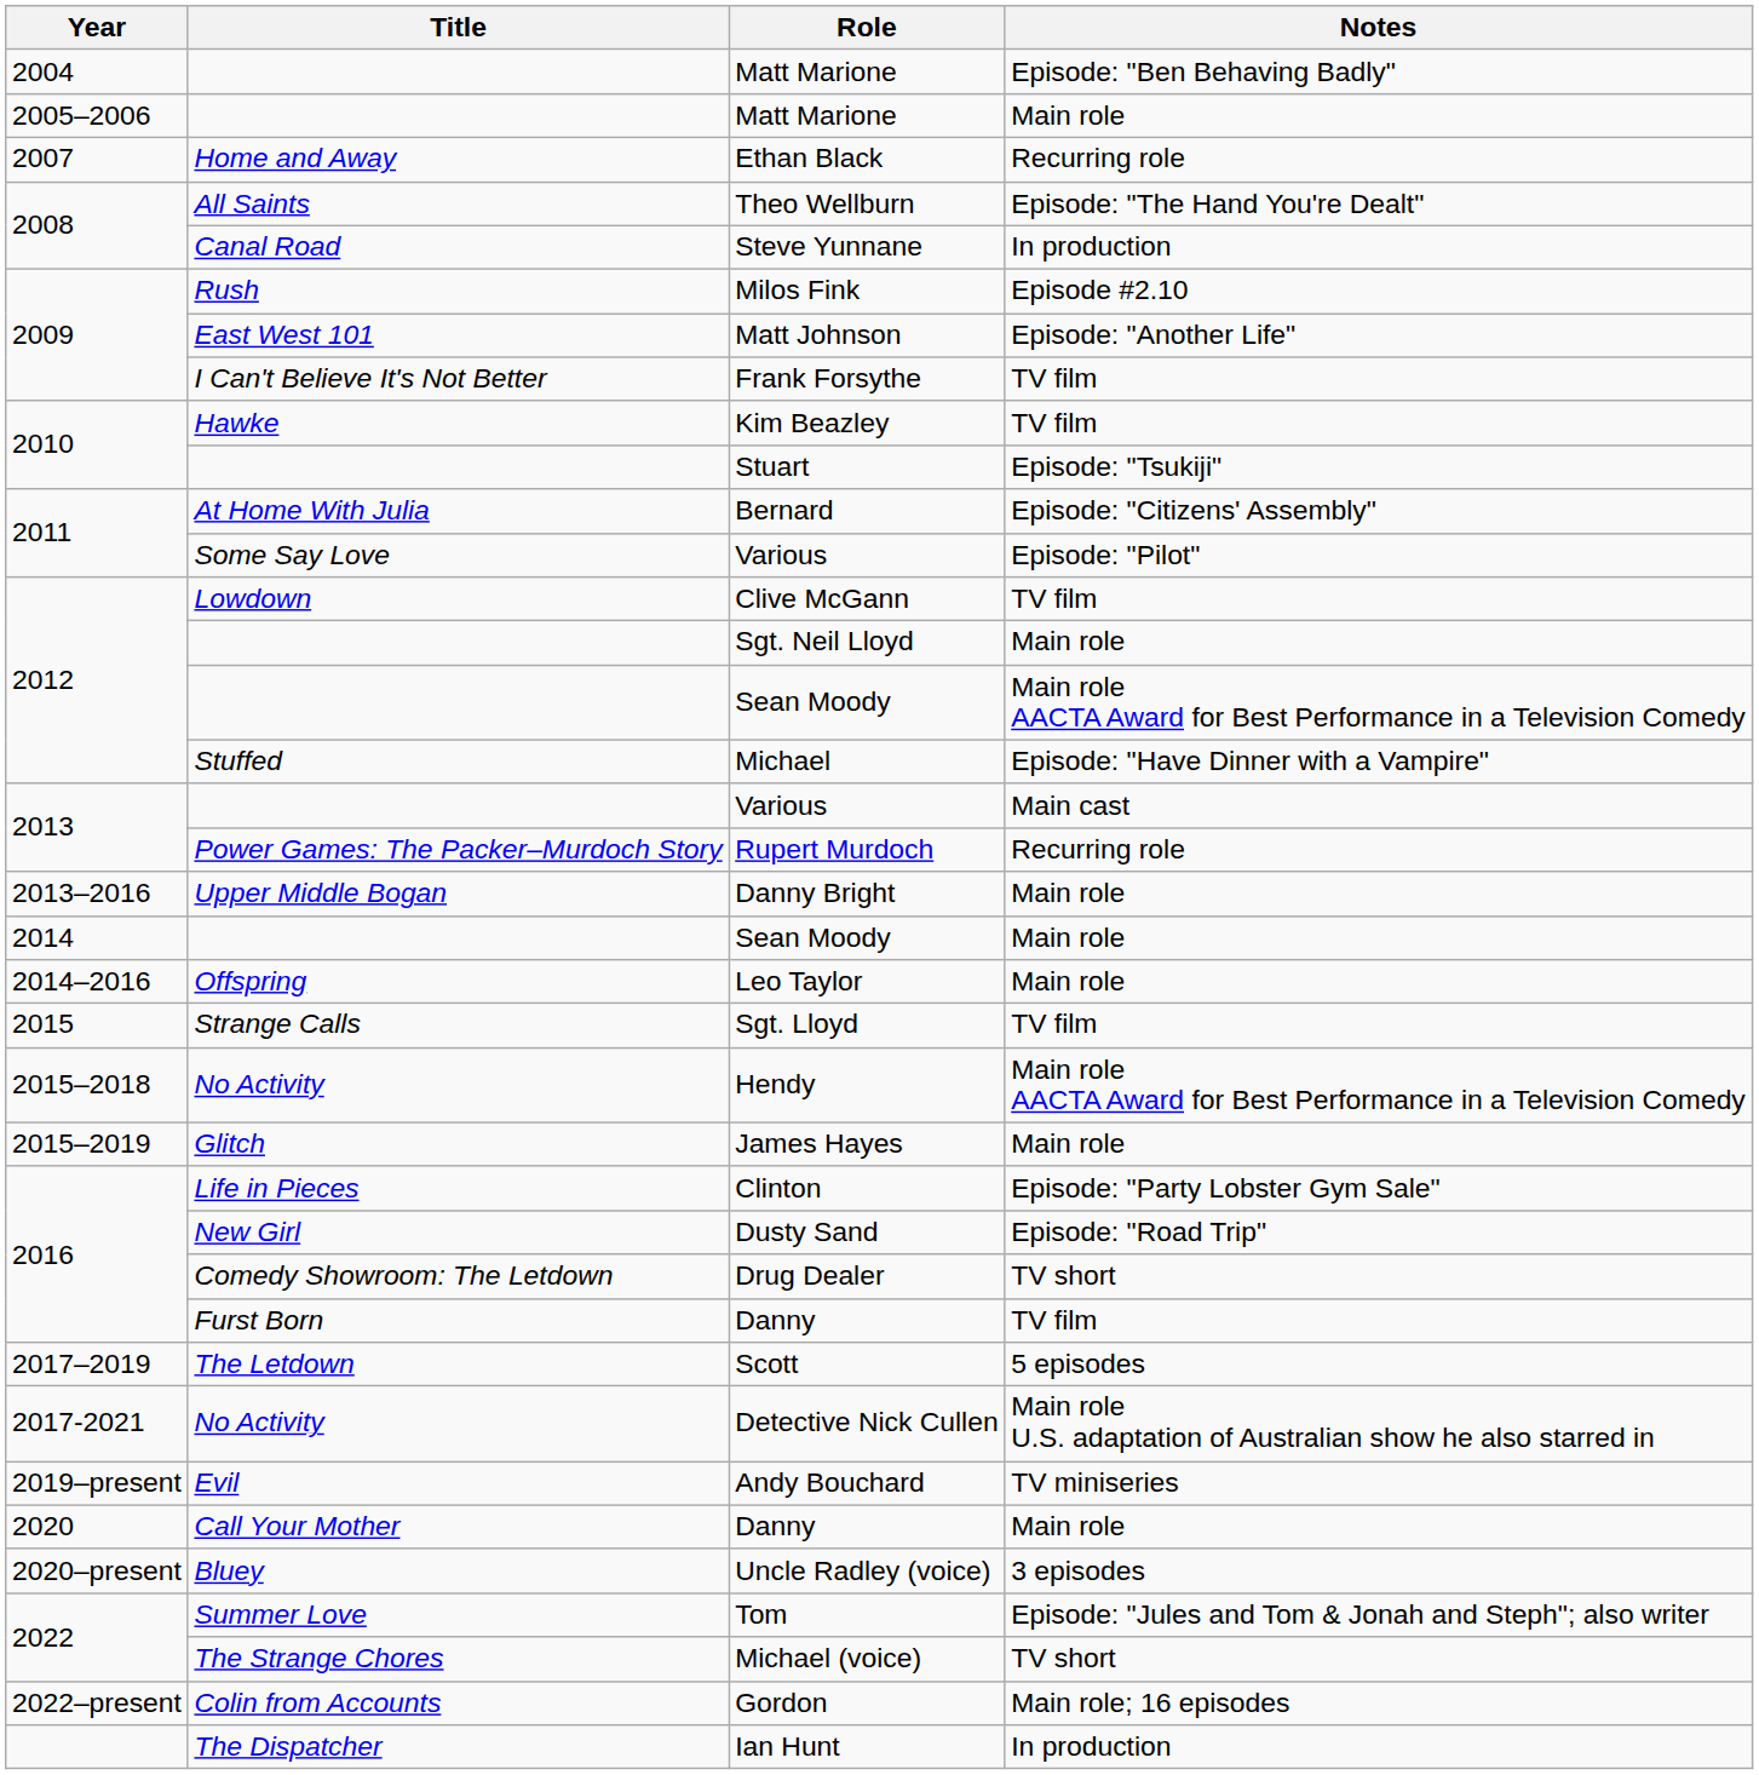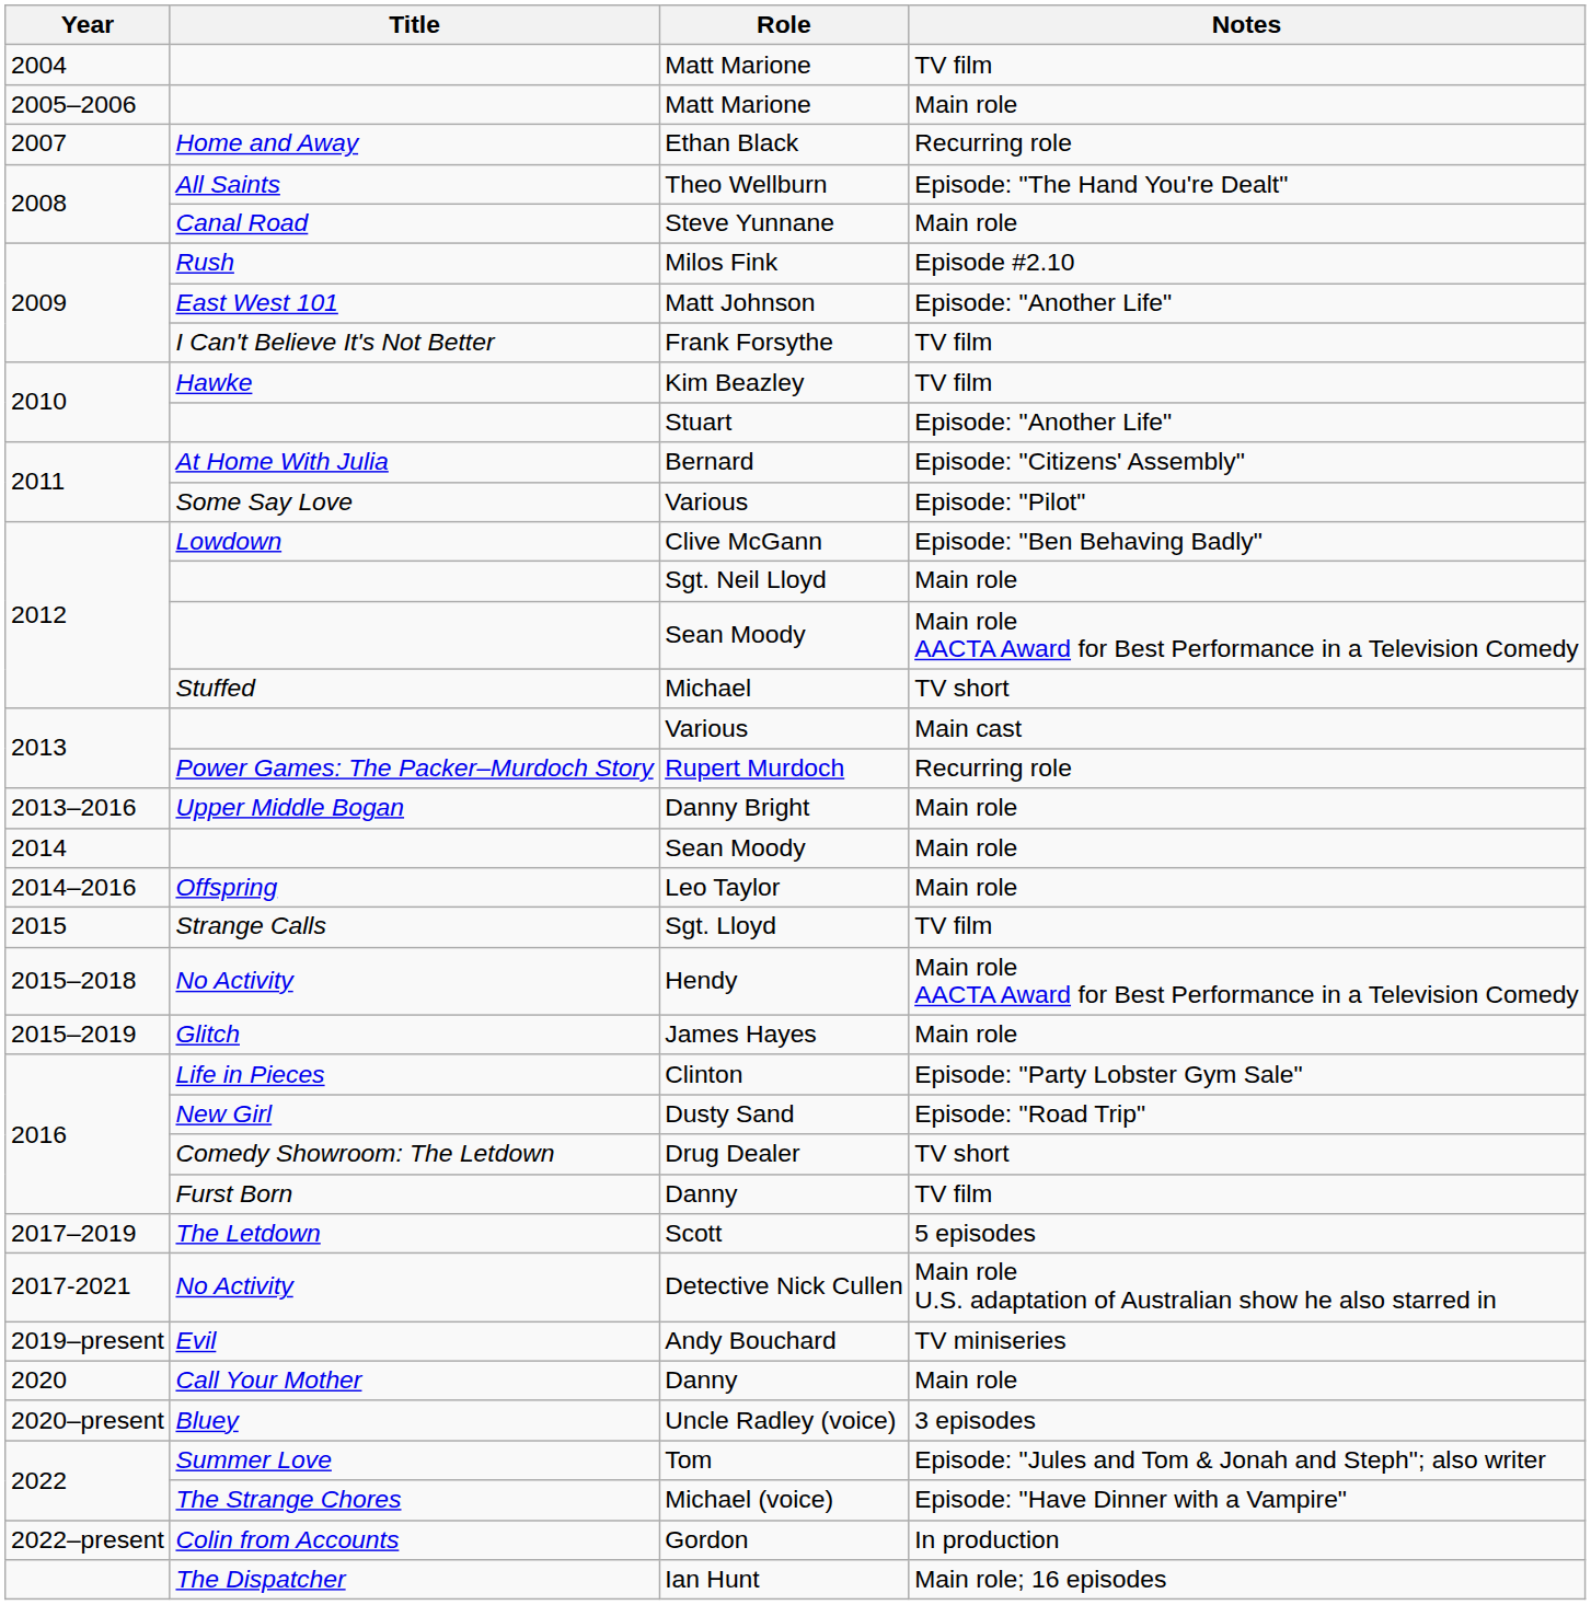2004 / Matt Marione | Notes: Episode: "Ben Behaving Badly" -> TV film
Steve Yunnane | Notes: In production -> Main role
Stuart | Notes: Episode: "Tsukiji" -> Episode: "Another Life"
Clive McGann | Notes: TV film -> Episode: "Ben Behaving Badly"
Michael | Notes: Episode: "Have Dinner with a Vampire" -> TV short
Michael (voice) | Notes: TV short -> Episode: "Have Dinner with a Vampire"
Gordon | Notes: Main role; 16 episodes -> In production
Ian Hunt | Notes: In production -> Main role; 16 episodes
